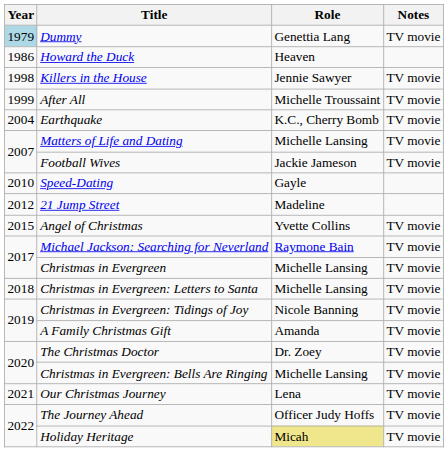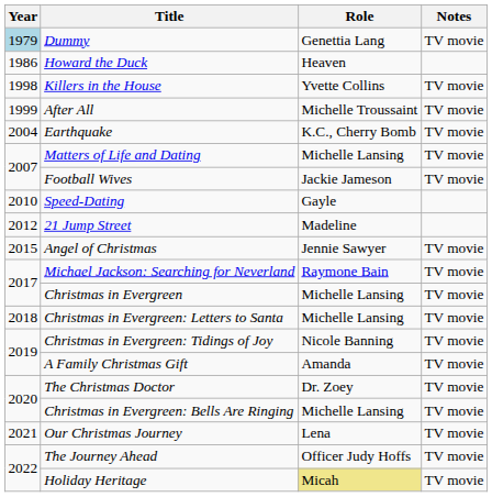Killers in the House | Role: Jennie Sawyer -> Yvette Collins
Angel of Christmas | Role: Yvette Collins -> Jennie Sawyer
